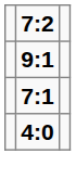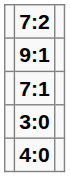+ row: 3:0
